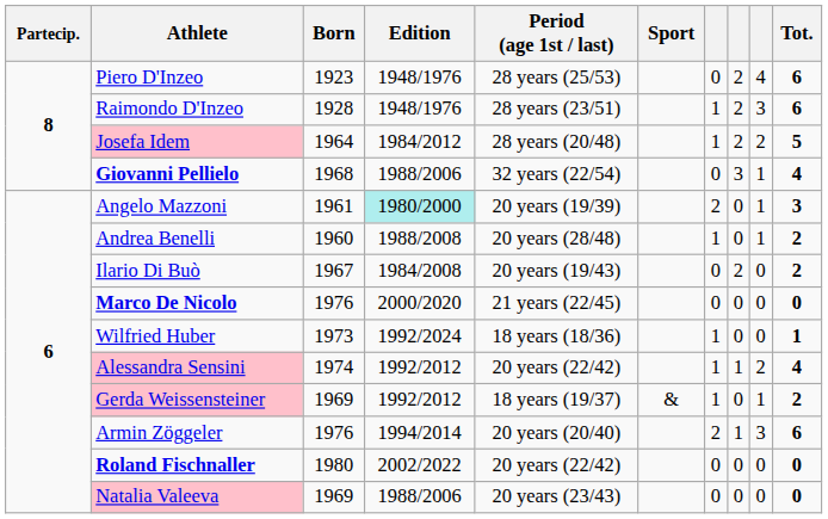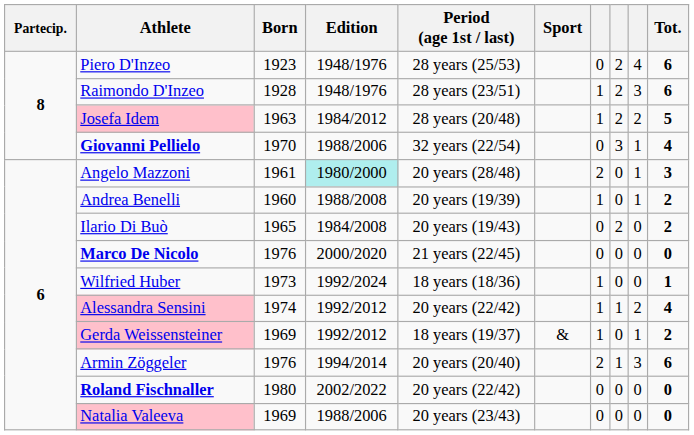Josefa Idem | Born: 1964 -> 1963
Giovanni Pellielo | Born: 1968 -> 1970
Angelo Mazzoni | Period (age 1st / last): 20 years (19/39) -> 20 years (28/48)
Andrea Benelli | Period (age 1st / last): 20 years (28/48) -> 20 years (19/39)
Ilario Di Buò | Born: 1967 -> 1965
